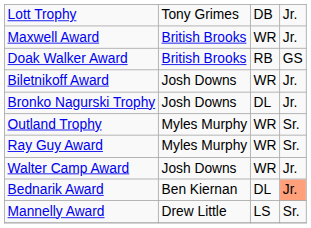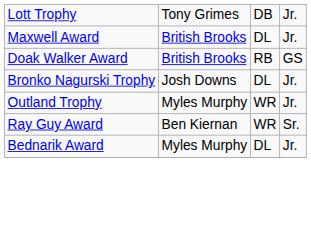Maxwell Award | column 3: WR -> DL
- row: Biletnikoff Award | Josh Downs | WR | Jr.
Outland Trophy | column 4: Sr. -> Jr.
Ray Guy Award | column 2: Myles Murphy -> Ben Kiernan
- row: Walter Camp Award | Josh Downs | WR | Jr.
Bednarik Award | column 2: Ben Kiernan -> Myles Murphy
Bednarik Award | column 4: lightsalmon background -> no background
- row: Mannelly Award | Drew Little | LS | Sr.
